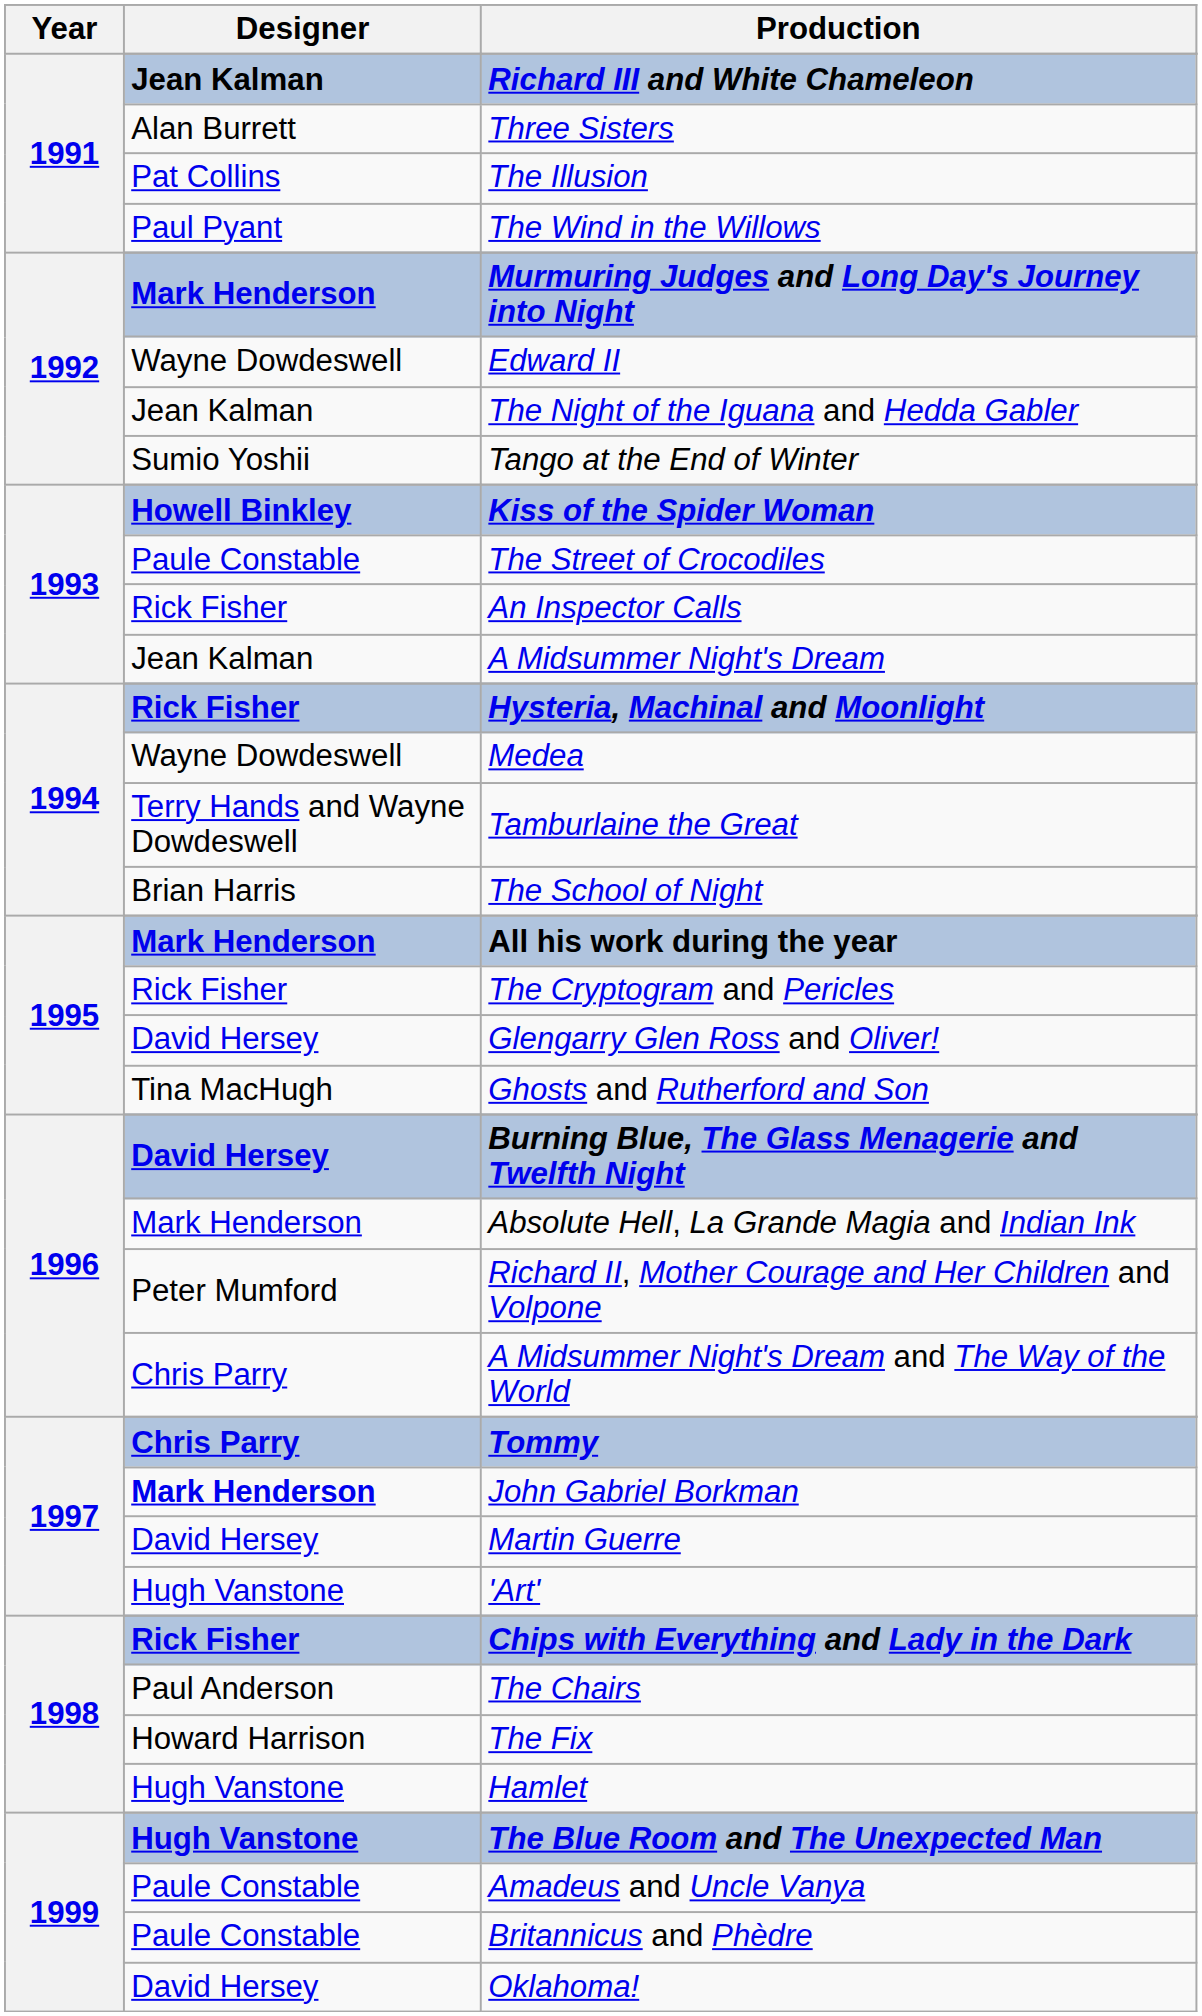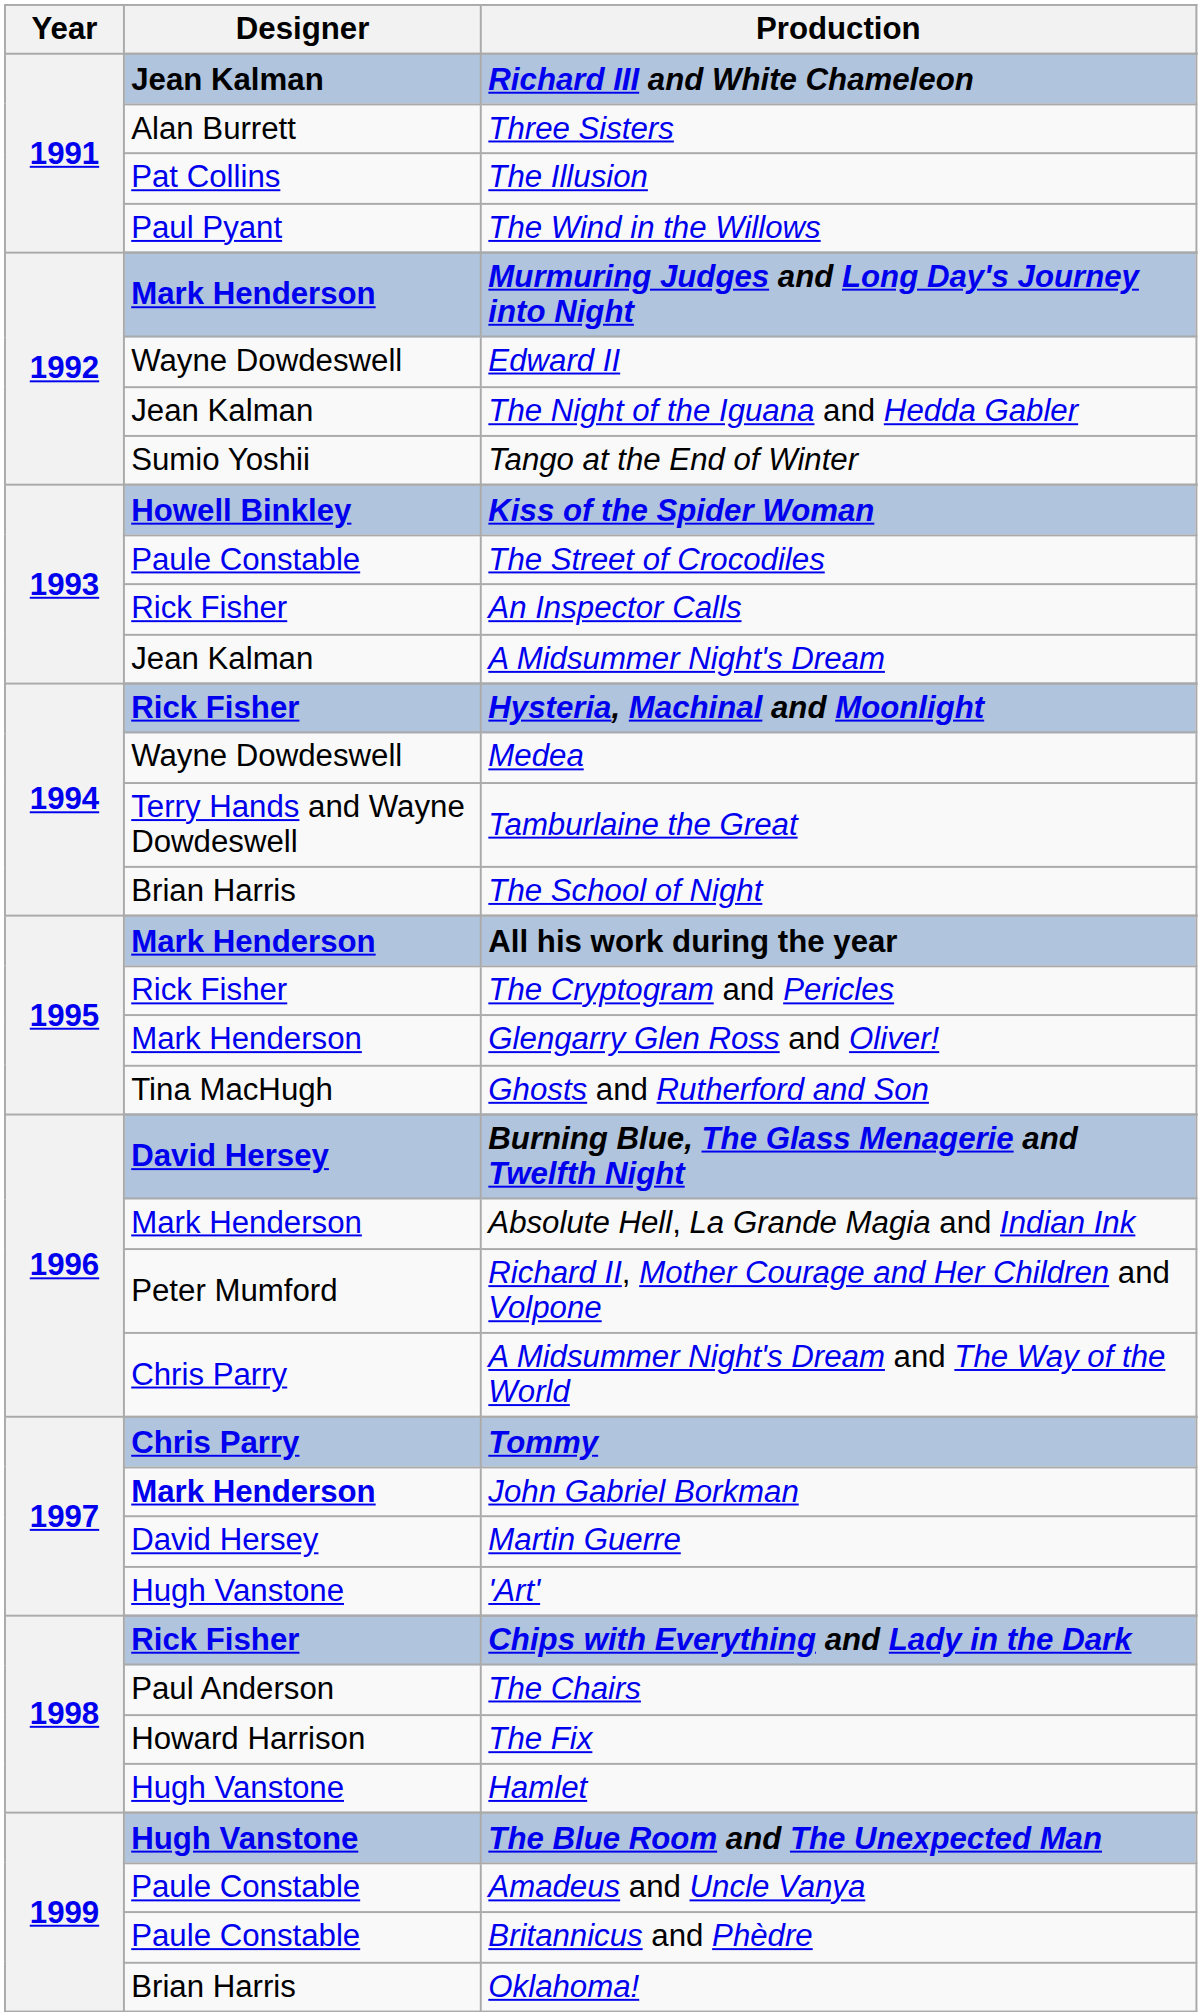Glengarry Glen Ross and Oliver! | Designer: David Hersey -> Mark Henderson
Oklahoma! | Designer: David Hersey -> Brian Harris
